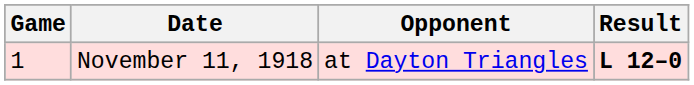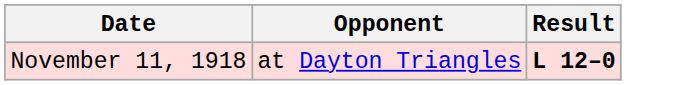- column: Game | 1
